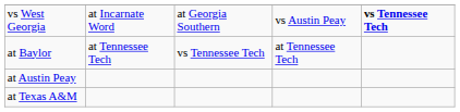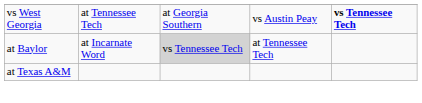vs West Georgia | column 2: at Incarnate Word -> at Tennessee Tech
at Baylor | column 2: at Tennessee Tech -> at Incarnate Word
at Baylor | column 3: no background -> lightgrey background
- row: at Austin Peay
